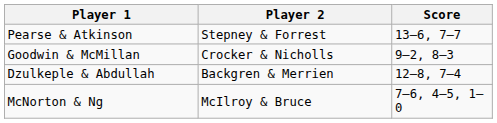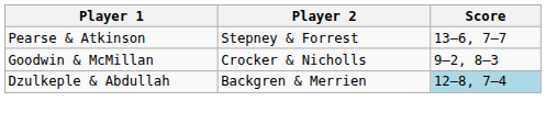Dzulkeple & Abdullah | Score: no background -> lightblue background
- row: McNorton & Ng | McIlroy & Bruce | 7–6, 4–5, 1–0
